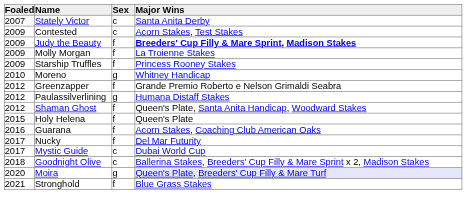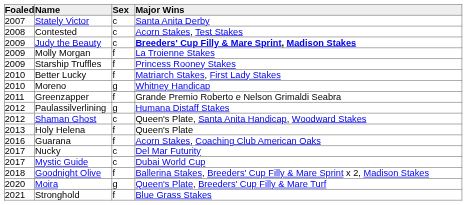Contested | Foaled: 2009 -> 2008
Judy the Beauty | Sex: f -> c
+ row: 2010 | Better Lucky | f | Matriarch Stakes, First Lady Stakes
Greenzapper | Foaled: 2012 -> 2011
Shaman Ghost | Sex: f -> c
Holy Helena | Foaled: 2015 -> 2013
Nucky | Sex: f -> c
Goodnight Olive | Sex: c -> f
Moira | Major Wins: lavender background -> no background
